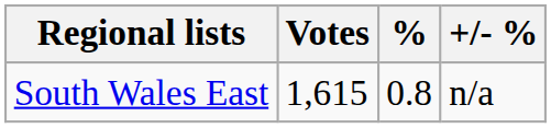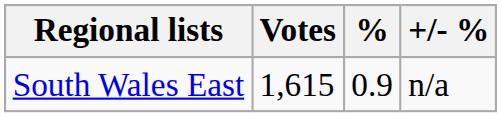South Wales East | %: 0.8 -> 0.9
